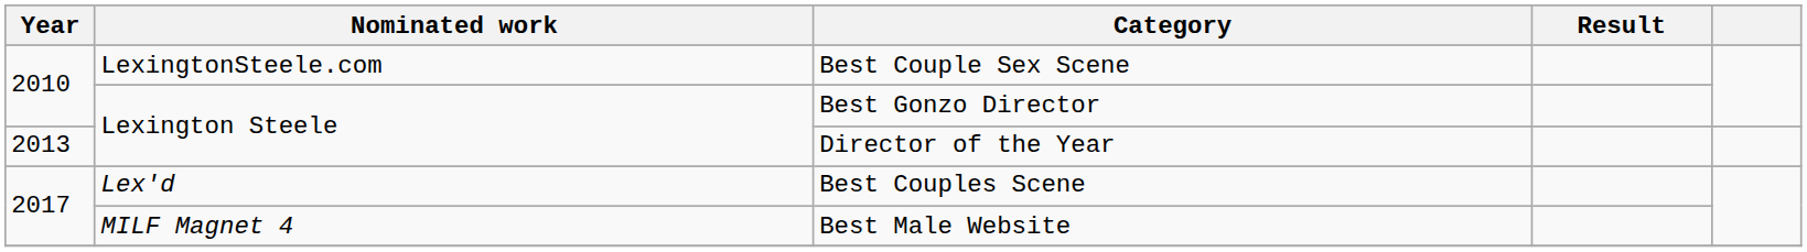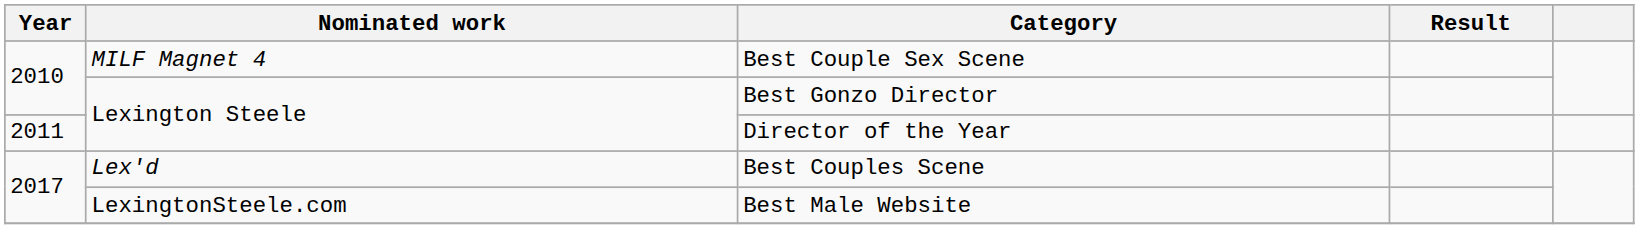Best Couple Sex Scene | Nominated work: LexingtonSteele.com -> MILF Magnet 4
Director of the Year | Year: 2013 -> 2011
Best Male Website | Nominated work: MILF Magnet 4 -> LexingtonSteele.com
